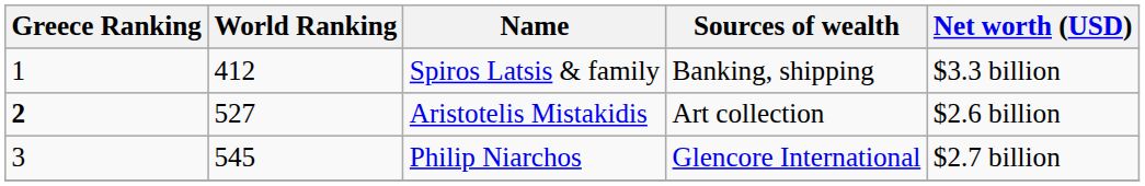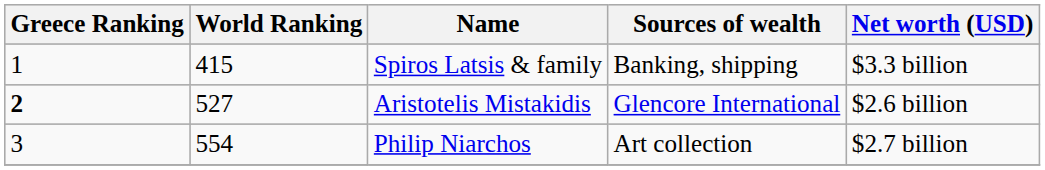Spiros Latsis & family | World Ranking: 412 -> 415
Aristotelis Mistakidis | Sources of wealth: Art collection -> Glencore International
Philip Niarchos | World Ranking: 545 -> 554
Philip Niarchos | Sources of wealth: Glencore International -> Art collection
